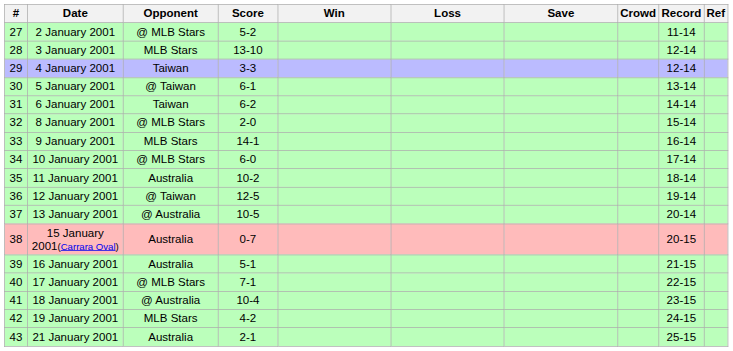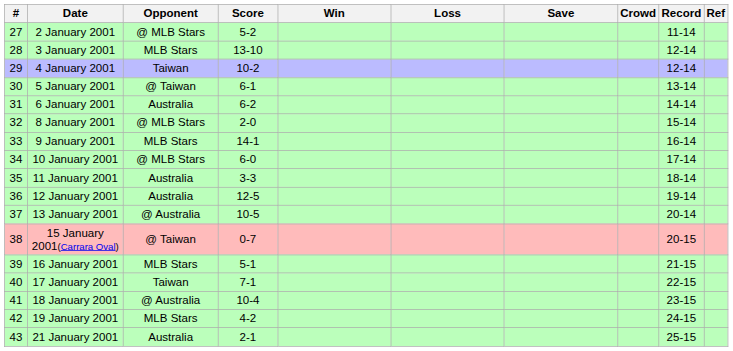4 January 2001 | Score: 3-3 -> 10-2
6 January 2001 | Opponent: Taiwan -> Australia
11 January 2001 | Score: 10-2 -> 3-3
12 January 2001 | Opponent: @ Taiwan -> Australia
15 January 2001(Carrara Oval) | Opponent: Australia -> @ Taiwan
16 January 2001 | Opponent: Australia -> MLB Stars
17 January 2001 | Opponent: @ MLB Stars -> Taiwan
